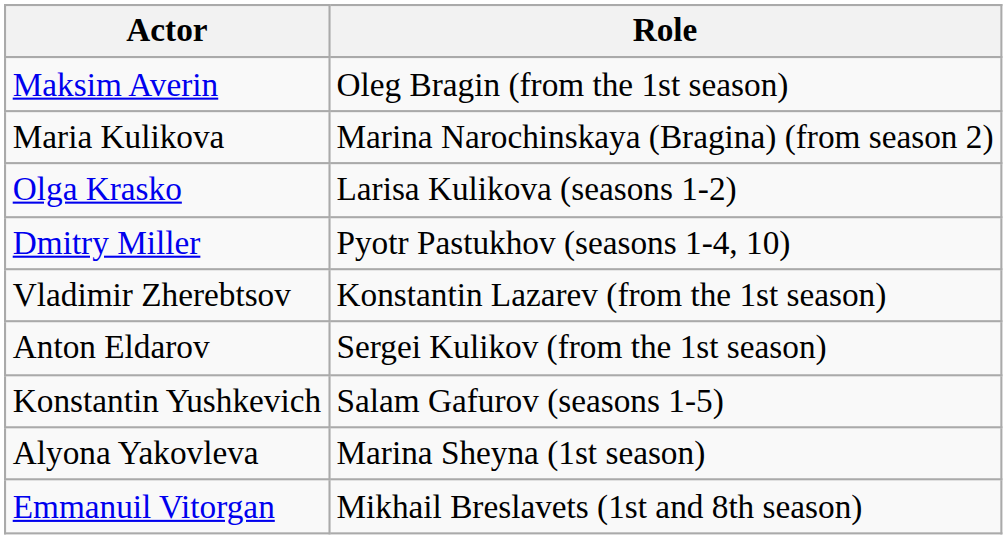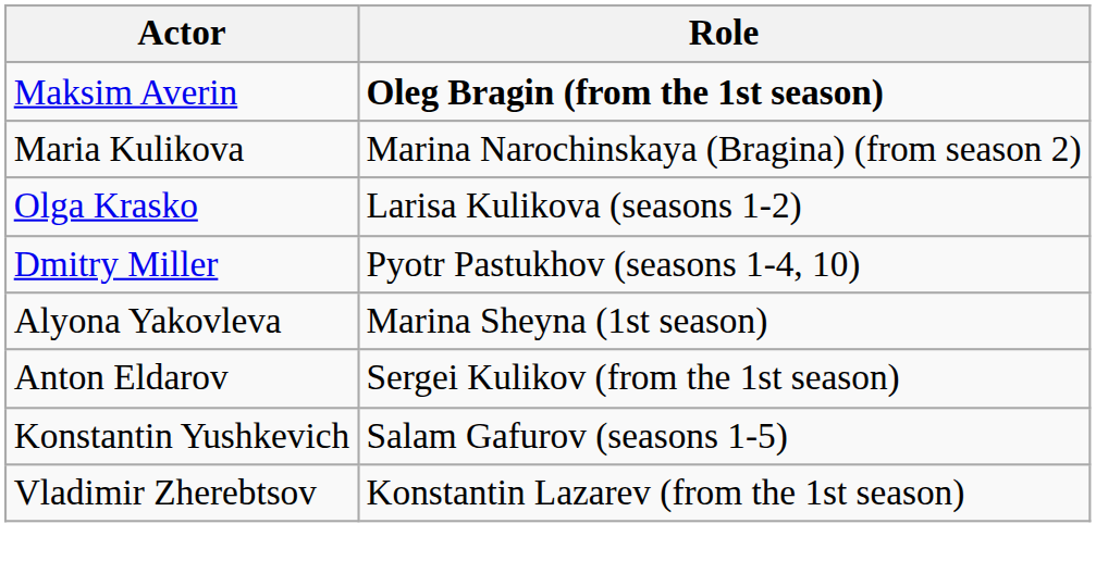Maksim Averin | Role: normal -> bold
rows swapped: Vladimir Zherebtsov <-> Alyona Yakovleva
- row: Emmanuil Vitorgan | Mikhail Breslavets (1st and 8th season)
